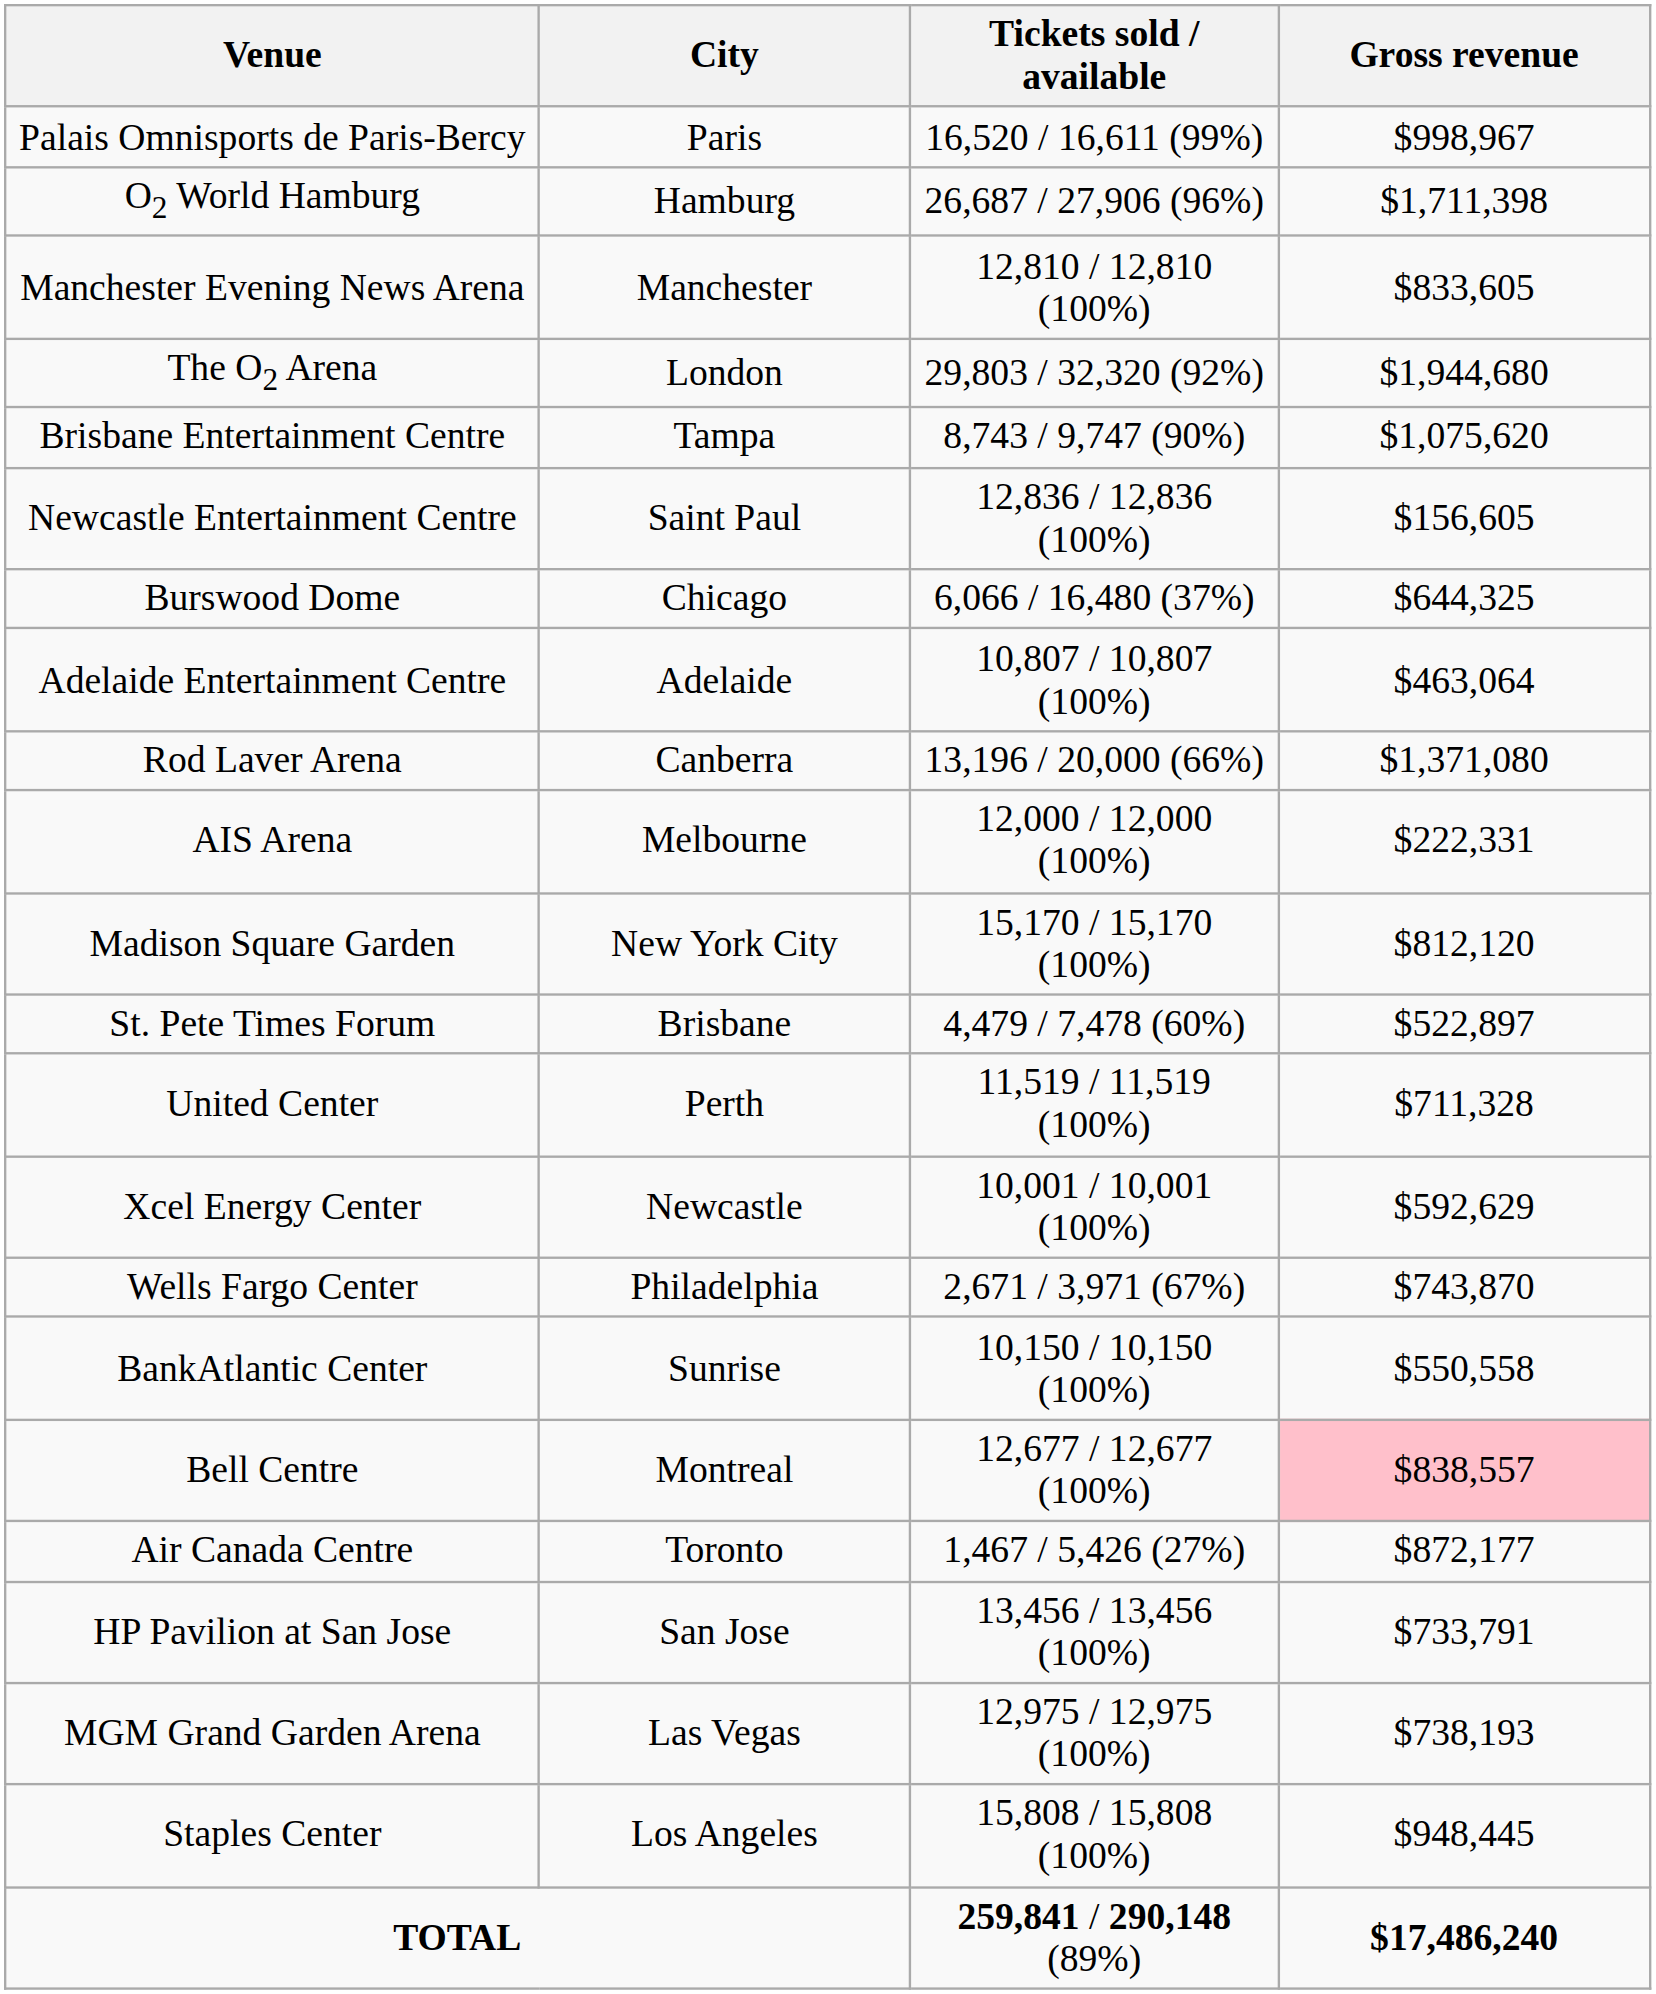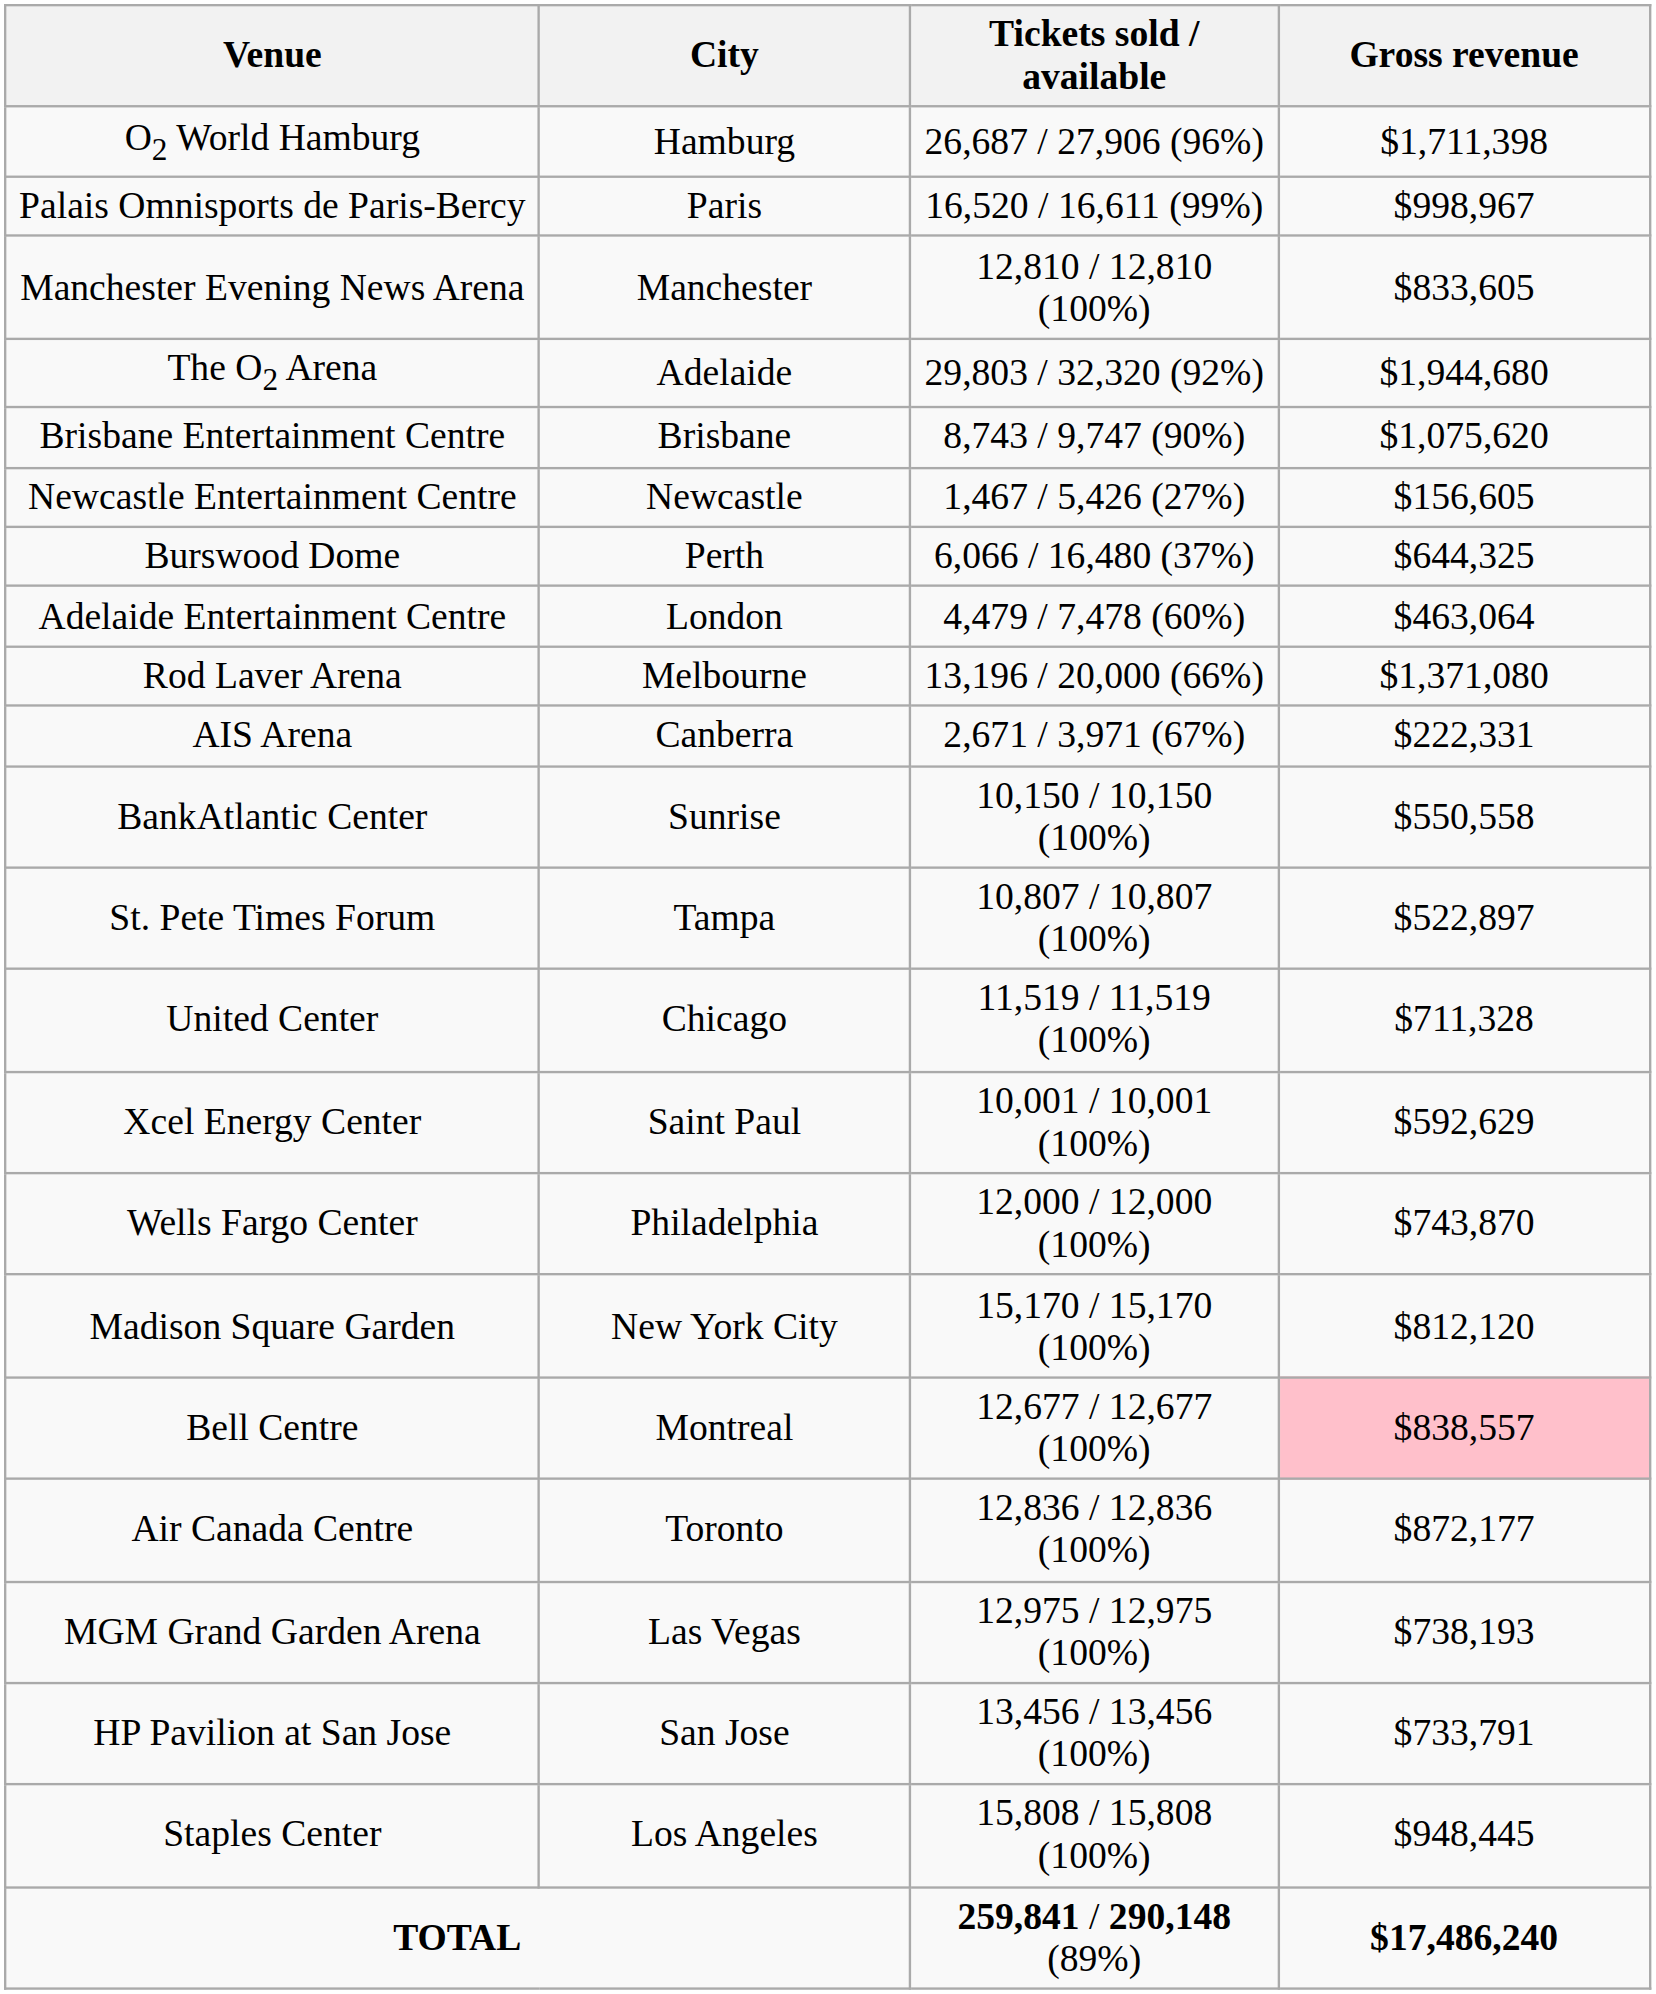rows swapped: Palais Omnisports de Paris-Bercy <-> O2 World Hamburg
The O2 Arena | City: London -> Adelaide
Brisbane Entertainment Centre | City: Tampa -> Brisbane
Newcastle Entertainment Centre | City: Saint Paul -> Newcastle
Newcastle Entertainment Centre | Tickets sold / available: 12,836 / 12,836 (100%) -> 1,467 / 5,426 (27%)
Burswood Dome | City: Chicago -> Perth
Adelaide Entertainment Centre | City: Adelaide -> London
Adelaide Entertainment Centre | Tickets sold / available: 10,807 / 10,807 (100%) -> 4,479 / 7,478 (60%)
Rod Laver Arena | City: Canberra -> Melbourne
AIS Arena | City: Melbourne -> Canberra
AIS Arena | Tickets sold / available: 12,000 / 12,000 (100%) -> 2,671 / 3,971 (67%)
rows swapped: BankAtlantic Center <-> Madison Square Garden
St. Pete Times Forum | City: Brisbane -> Tampa
St. Pete Times Forum | Tickets sold / available: 4,479 / 7,478 (60%) -> 10,807 / 10,807 (100%)
United Center | City: Perth -> Chicago
Xcel Energy Center | City: Newcastle -> Saint Paul
Wells Fargo Center | Tickets sold / available: 2,671 / 3,971 (67%) -> 12,000 / 12,000 (100%)
Air Canada Centre | Tickets sold / available: 1,467 / 5,426 (27%) -> 12,836 / 12,836 (100%)
rows swapped: MGM Grand Garden Arena <-> HP Pavilion at San Jose
